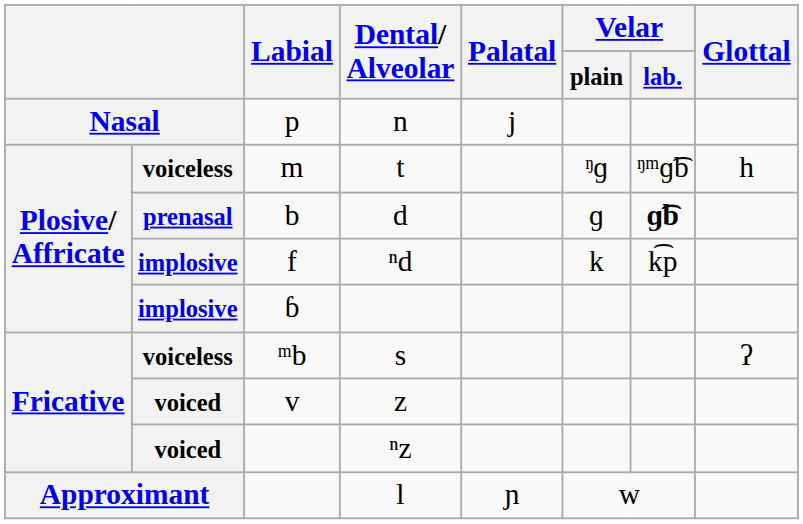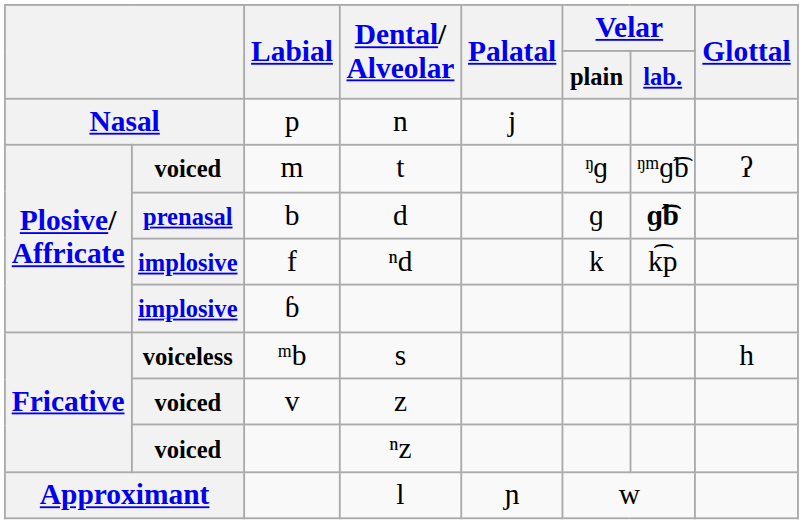t | column 2: voiceless -> voiced
t | Glottal: h -> ʔ
s | Glottal: ʔ -> h
